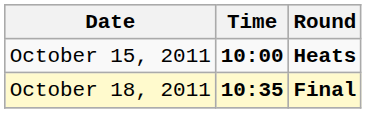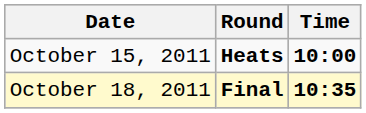columns swapped: Time <-> Round
